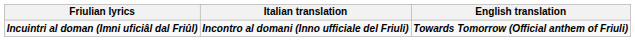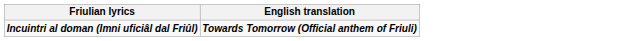- column: Italian translation | Incontro al domani (Inno ufficiale del Friuli)
